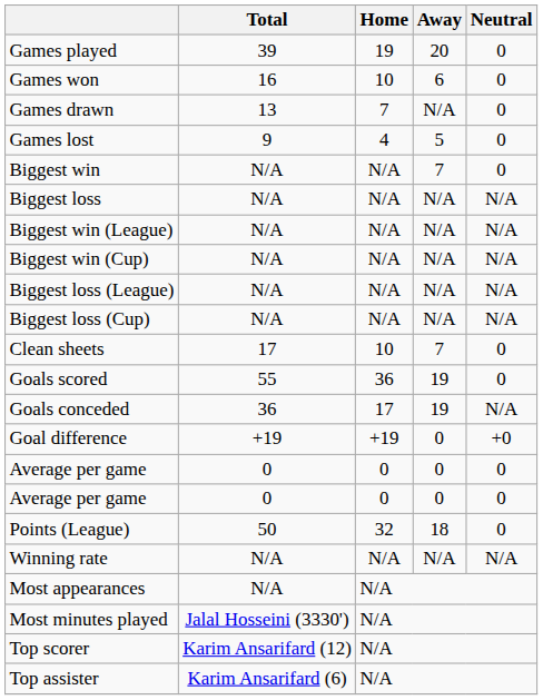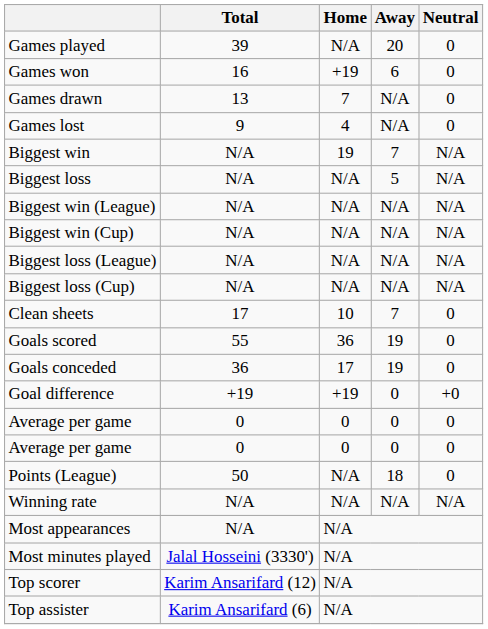Games played | Home: 19 -> N/A
Games won | Home: 10 -> +19
Games lost | Away: 5 -> N/A
Biggest win | Home: N/A -> 19
Biggest win | Neutral: 0 -> N/A
Biggest loss | Away: N/A -> 5
Goals conceded | Neutral: N/A -> 0
Points (League) | Home: 32 -> N/A
